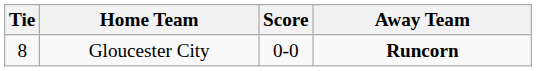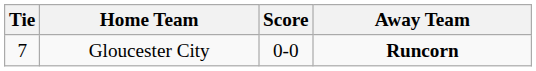Gloucester City | Tie: 8 -> 7
